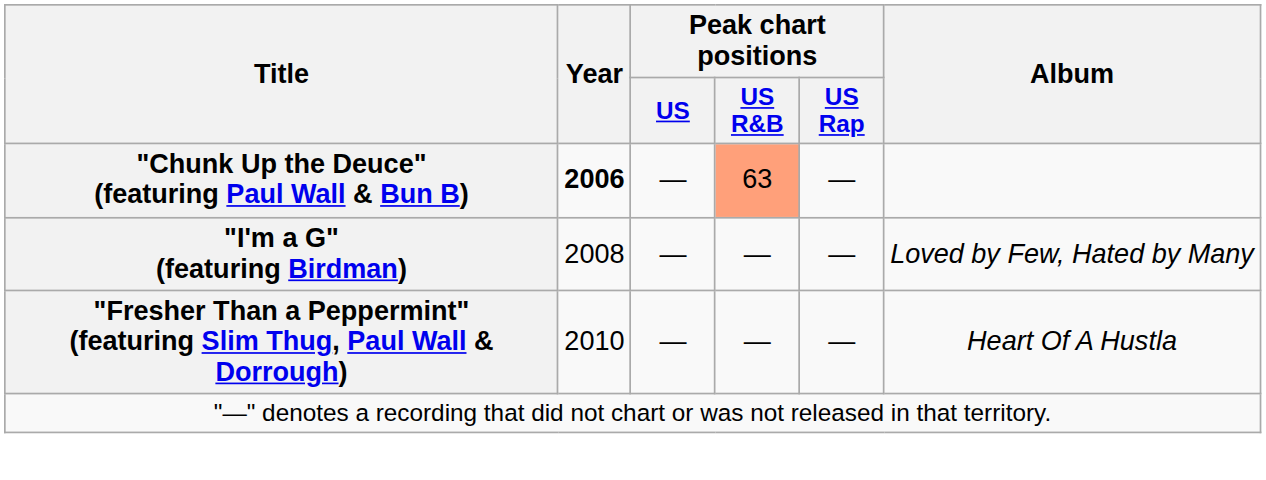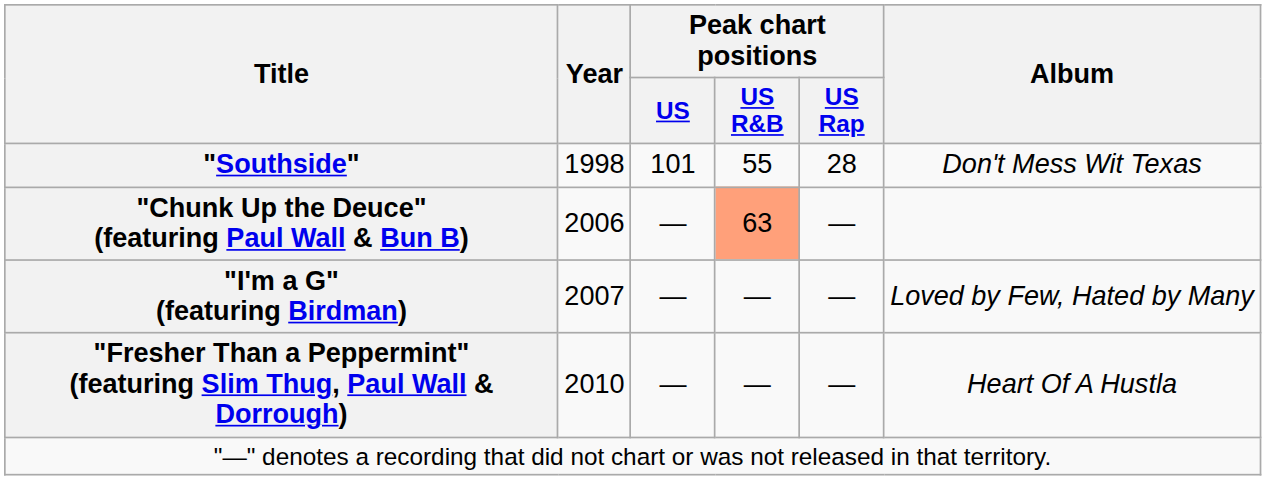+ row: "Southside" | 1998 | 101 | 55 | 28 | Don't Mess Wit Texas
"Chunk Up the Deuce" (featuring Paul Wall & Bun B) | Year: bold -> normal
"I'm a G" (featuring Birdman) | Year: 2008 -> 2007
